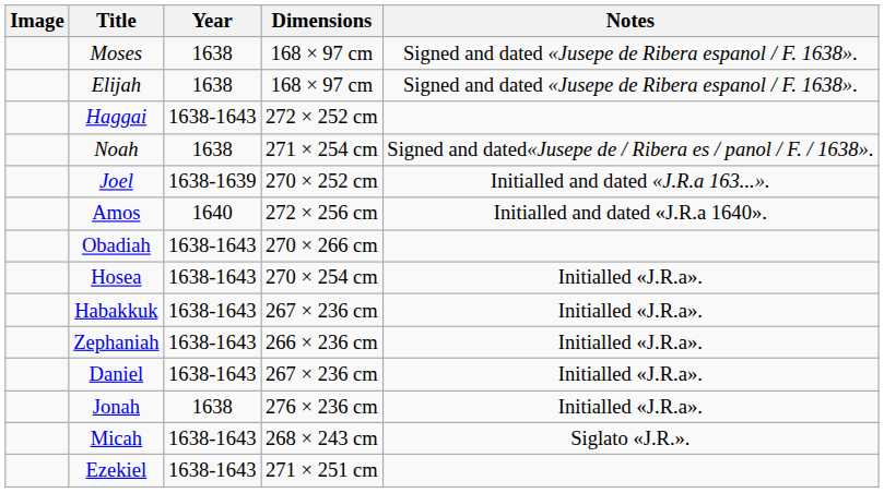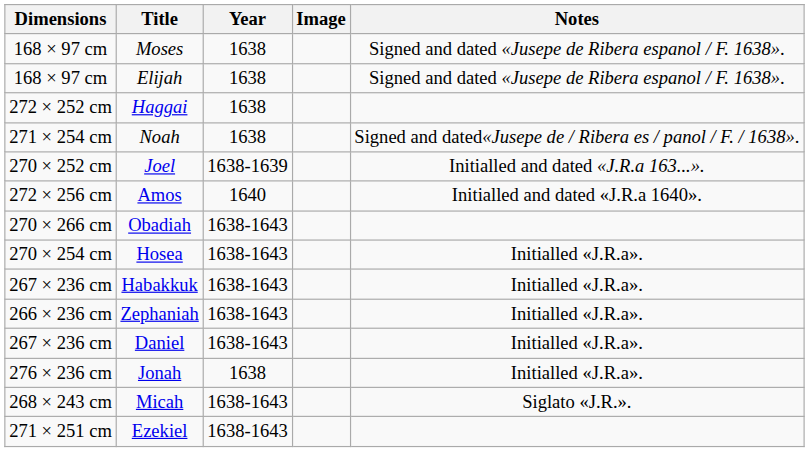columns swapped: Image <-> Dimensions
Haggai | Year: 1638-1643 -> 1638
